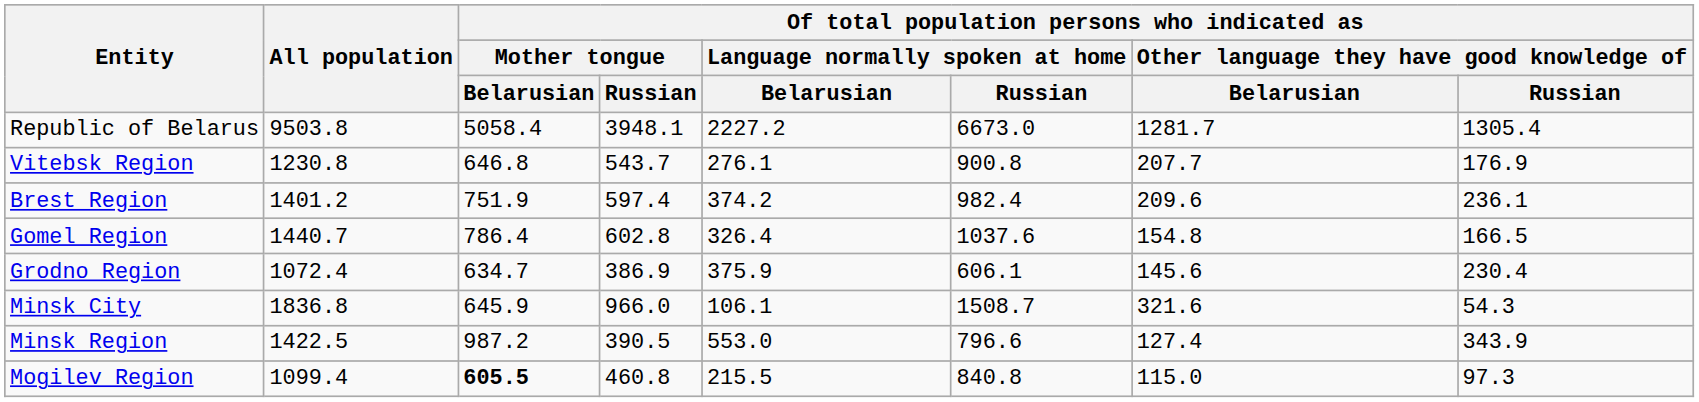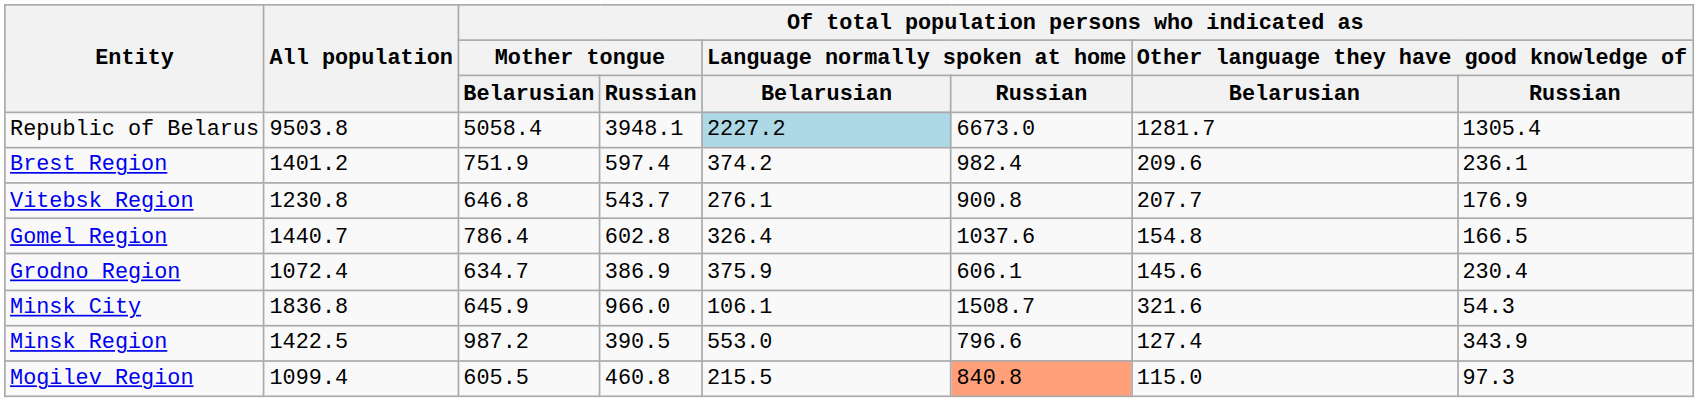Republic of Belarus | column 5: no background -> lightblue background
rows swapped: Brest Region <-> Vitebsk Region
Mogilev Region | column 3: bold -> normal
Mogilev Region | column 6: no background -> lightsalmon background
